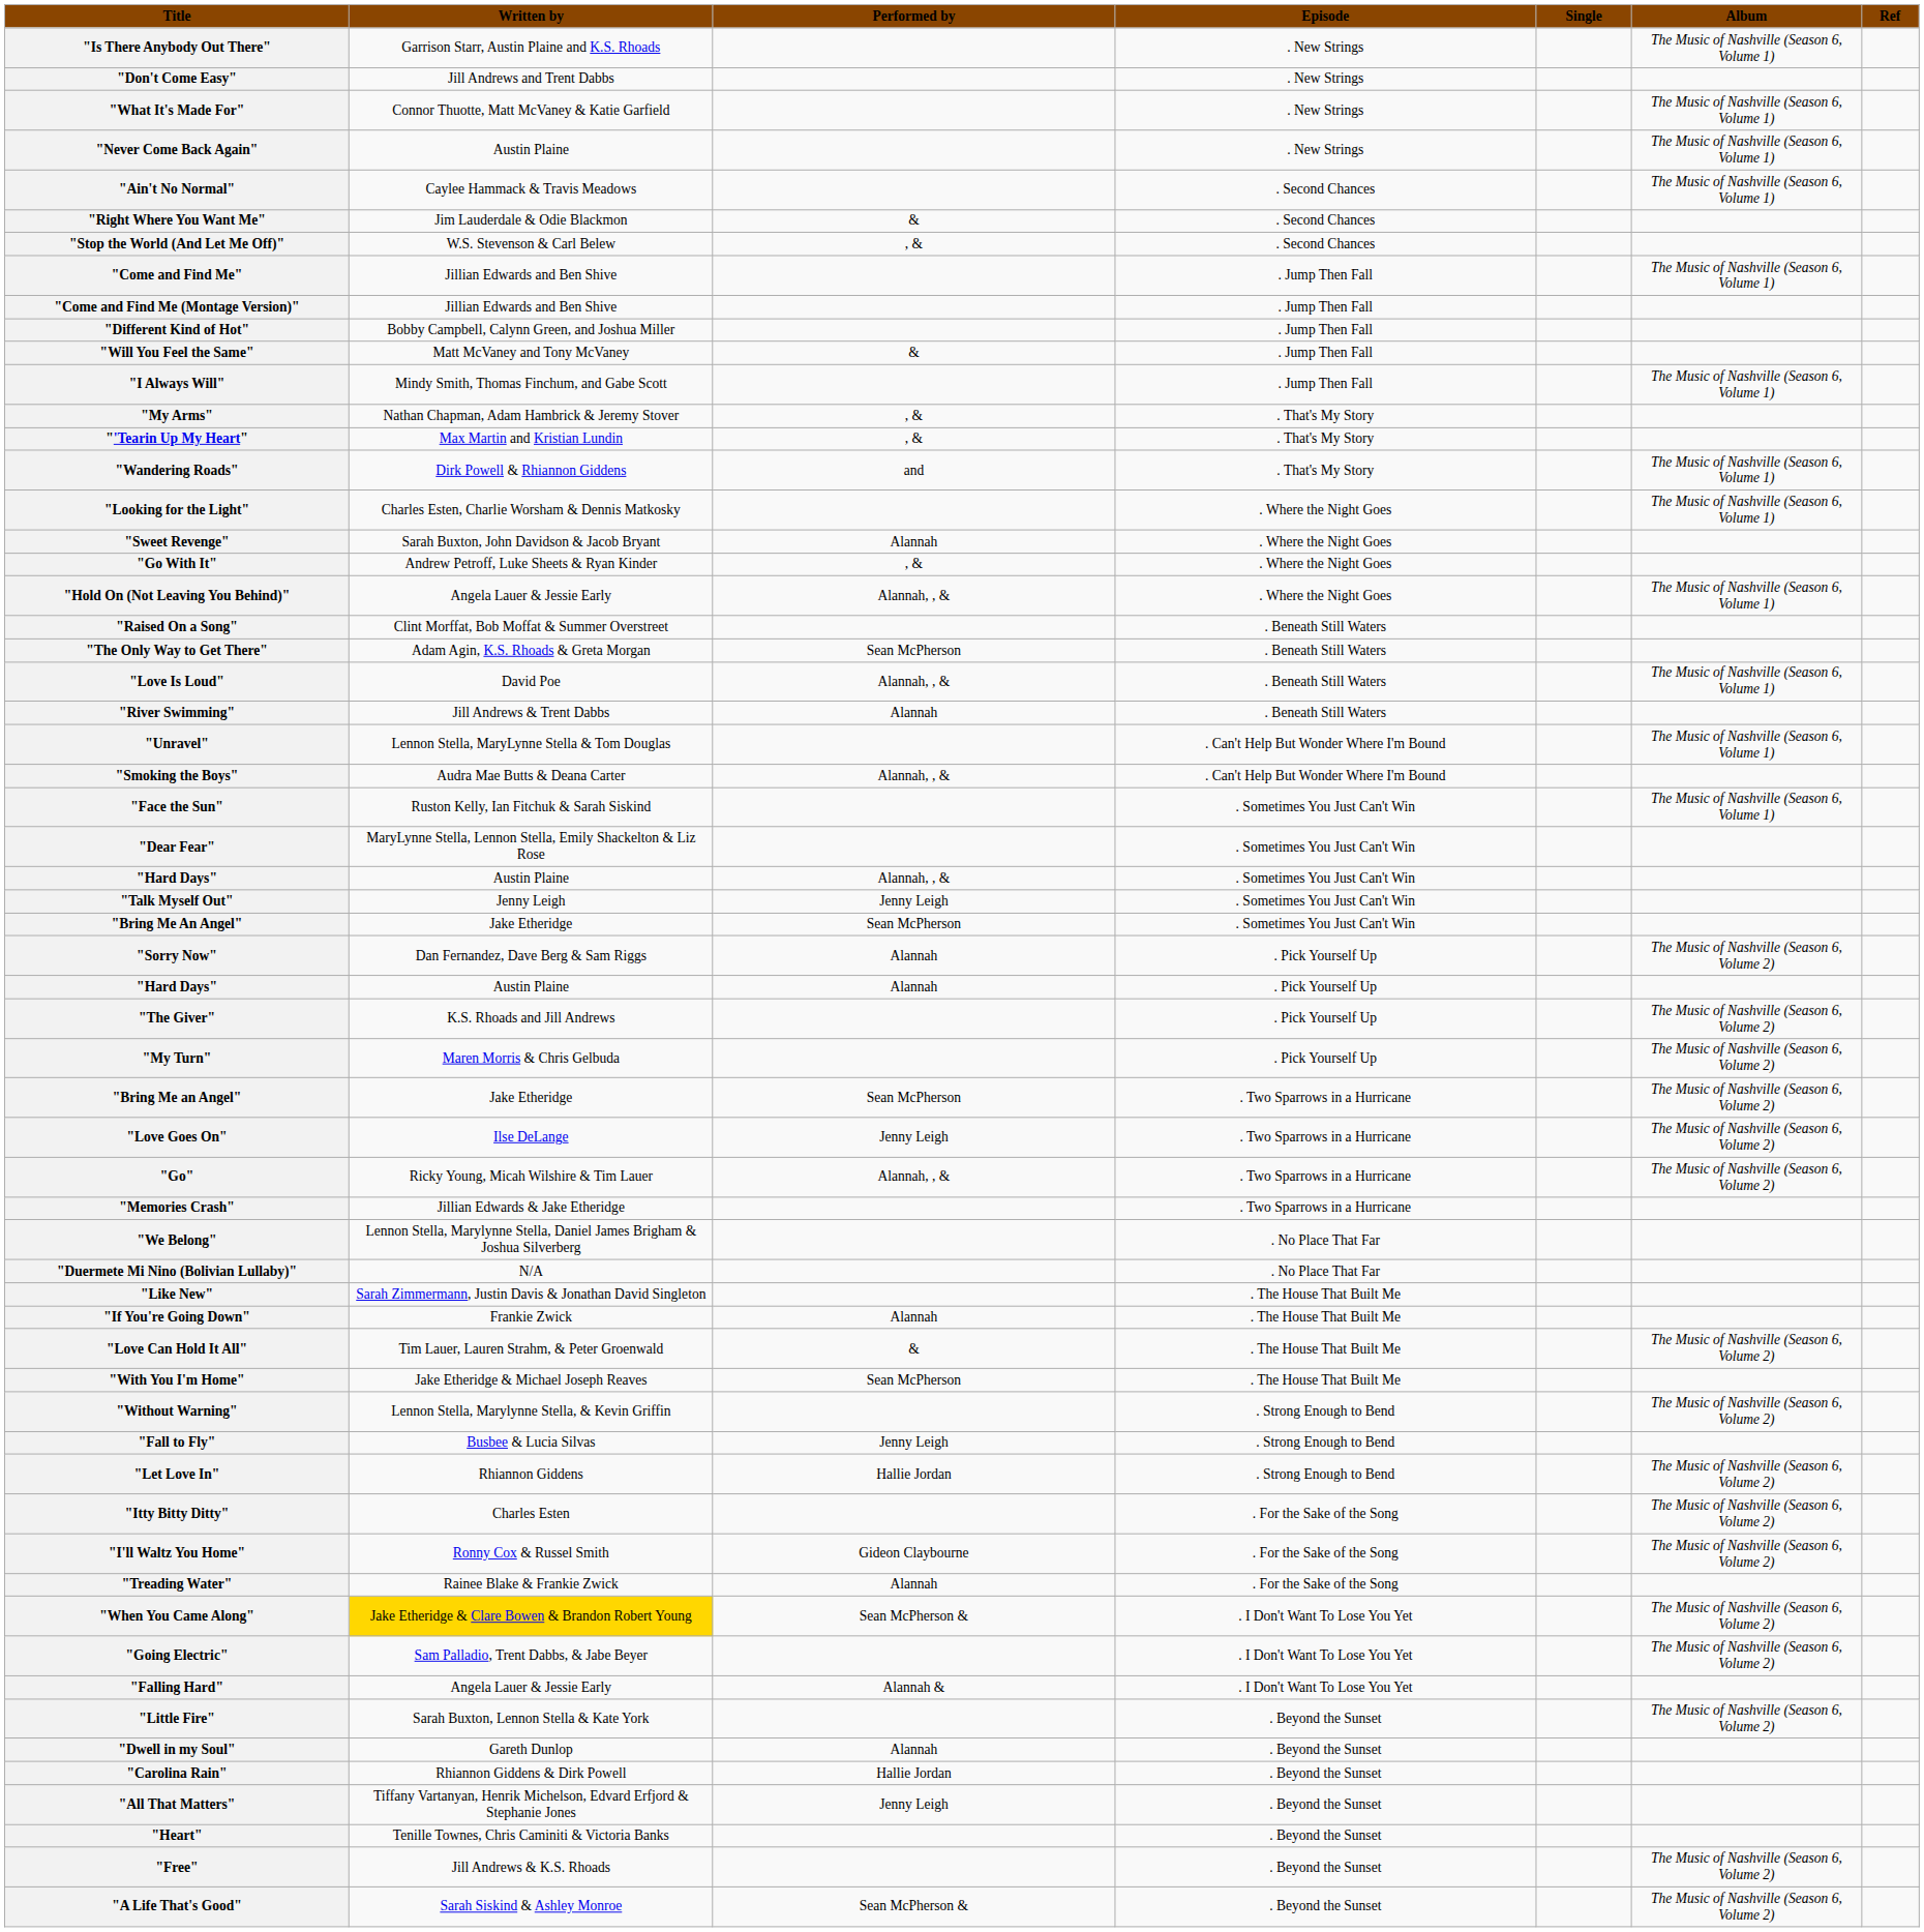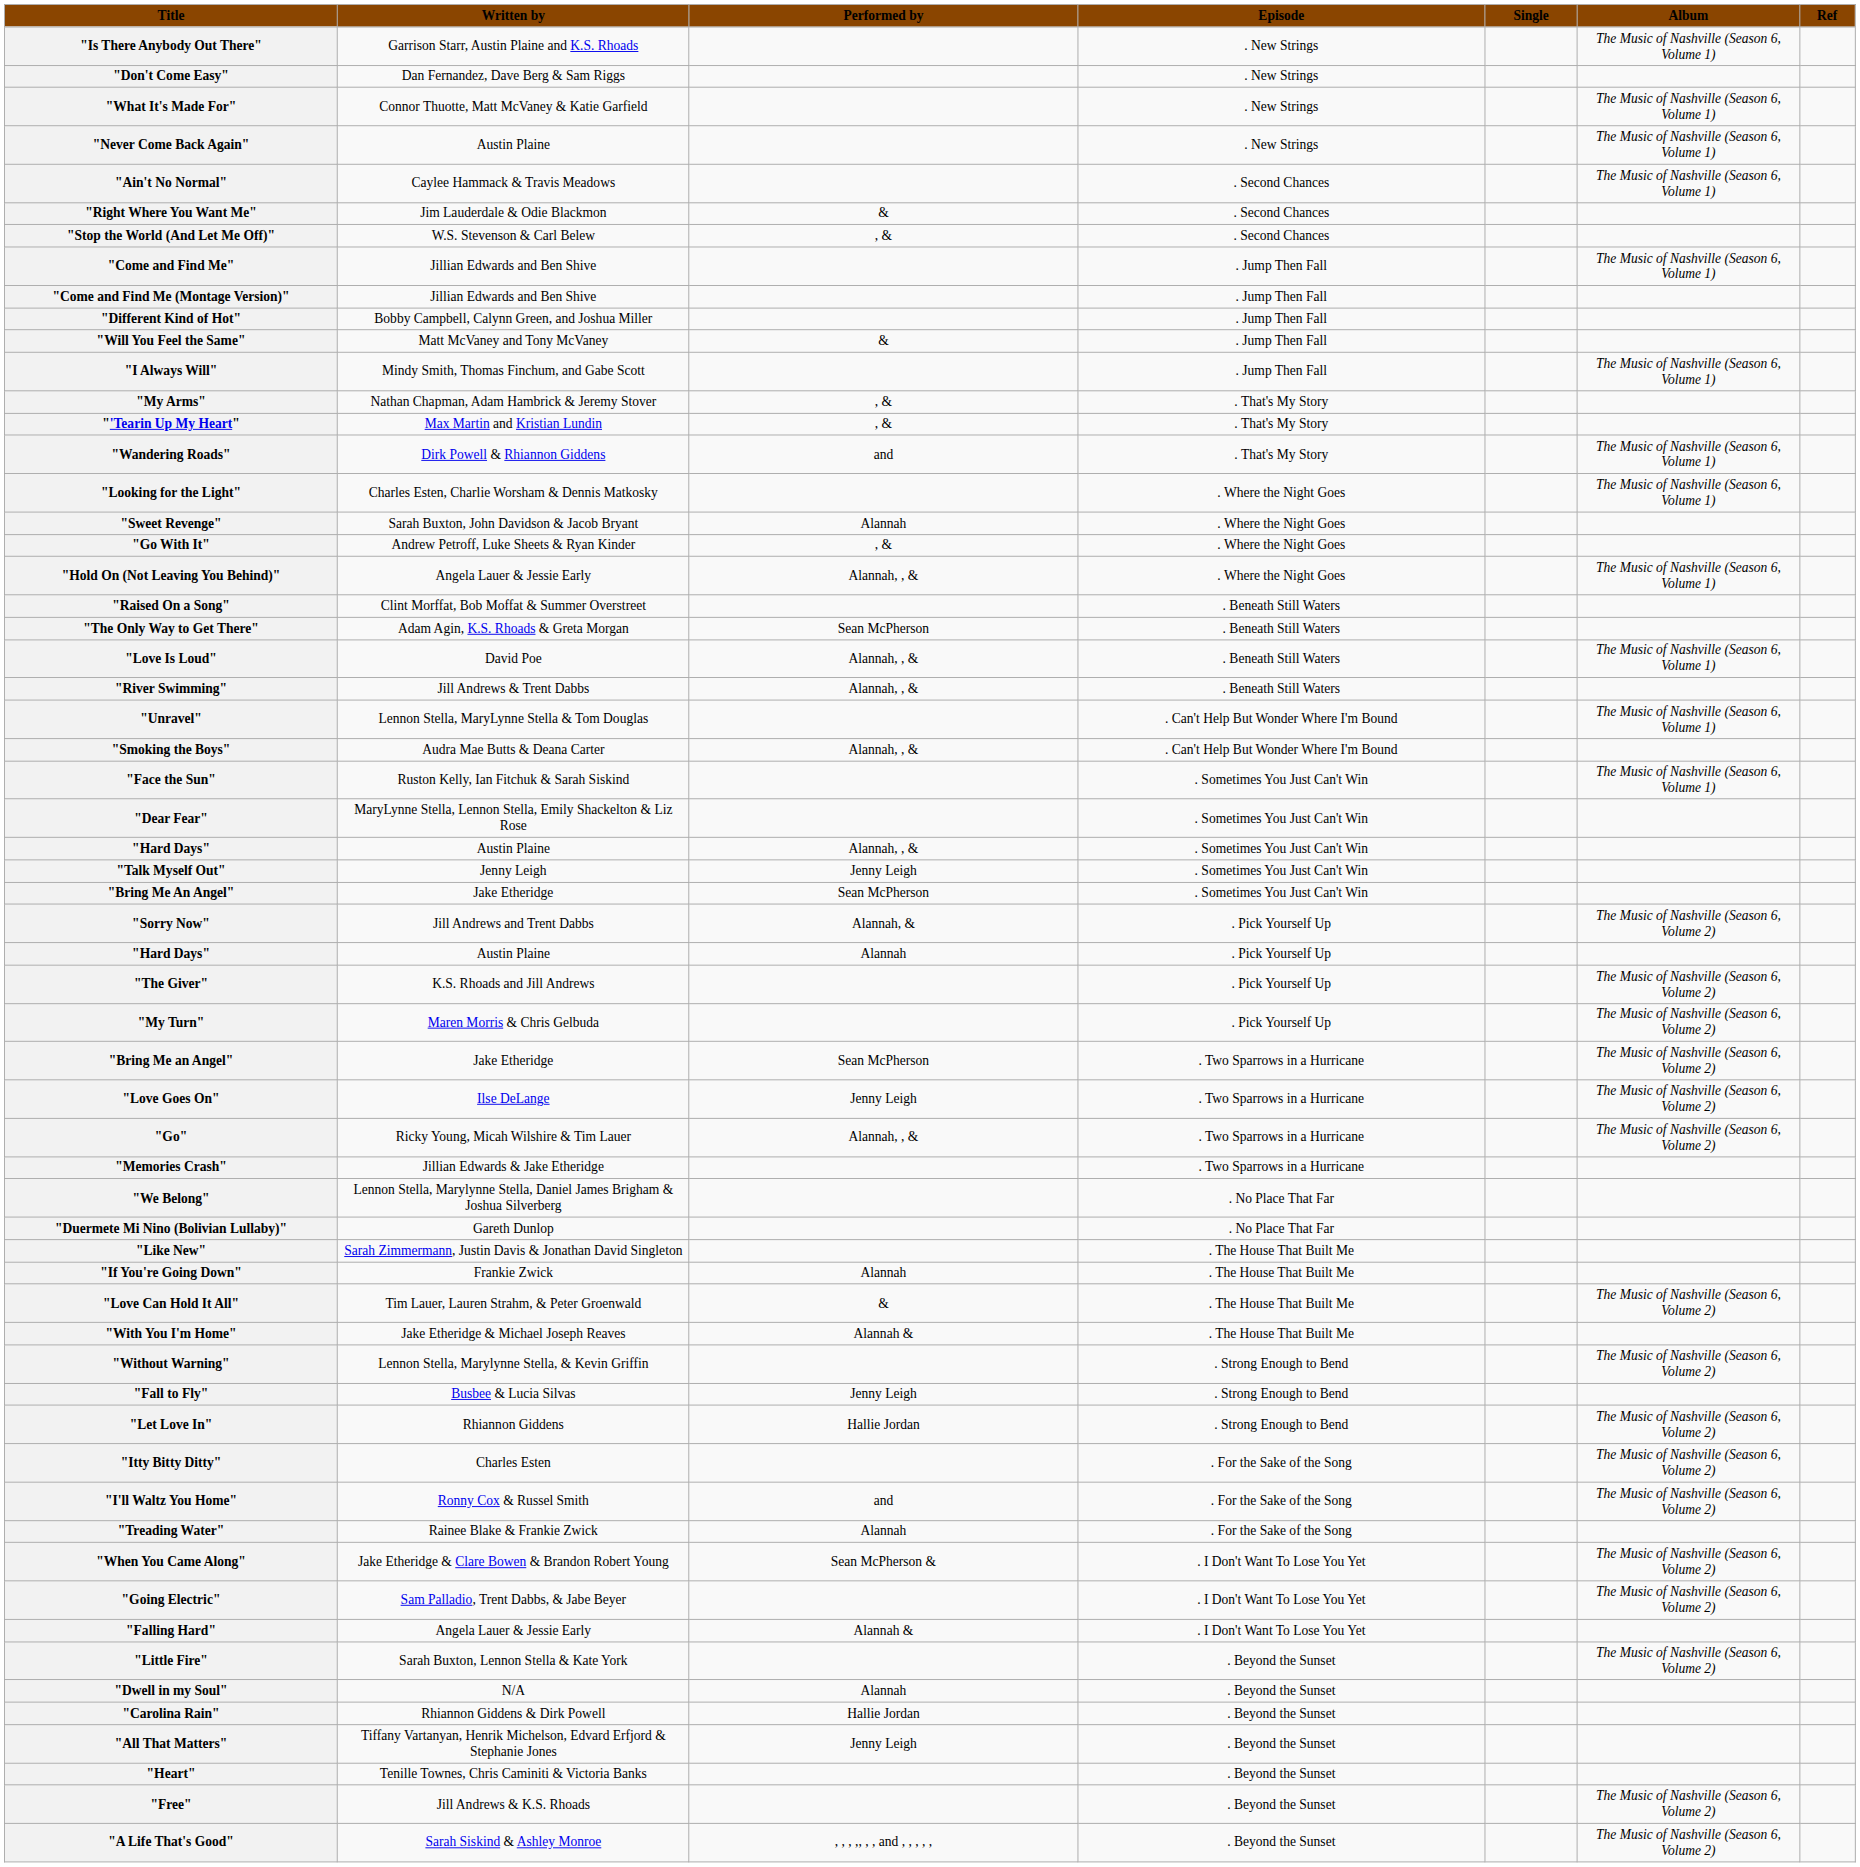"Don't Come Easy" | Written by: Jill Andrews and Trent Dabbs -> Dan Fernandez, Dave Berg & Sam Riggs
"River Swimming" | Performed by: Alannah -> Alannah, , &
"Sorry Now" | Written by: Dan Fernandez, Dave Berg & Sam Riggs -> Jill Andrews and Trent Dabbs
"Sorry Now" | Performed by: Alannah -> Alannah, &
"Duermete Mi Nino (Bolivian Lullaby)" | Written by: N/A -> Gareth Dunlop
"With You I'm Home" | Performed by: Sean McPherson -> Alannah &
"I'll Waltz You Home" | Performed by: Gideon Claybourne -> and
"When You Came Along" | Written by: gold background -> no background
"Dwell in my Soul" | Written by: Gareth Dunlop -> N/A
"A Life That's Good" | Performed by: Sean McPherson & -> , , , ,, , , and , , , , ,
